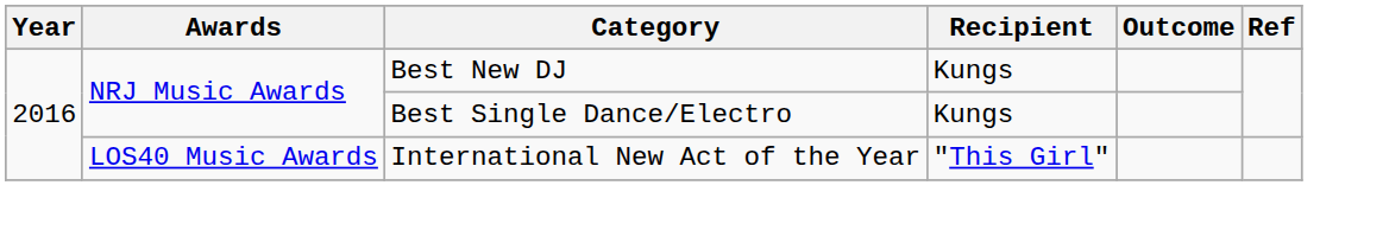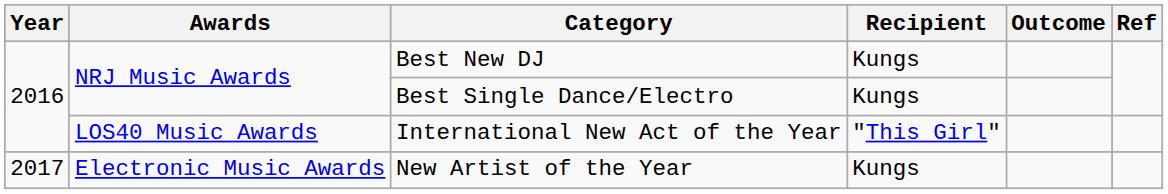+ row: 2017 | Electronic Music Awards | New Artist of the Year | Kungs
